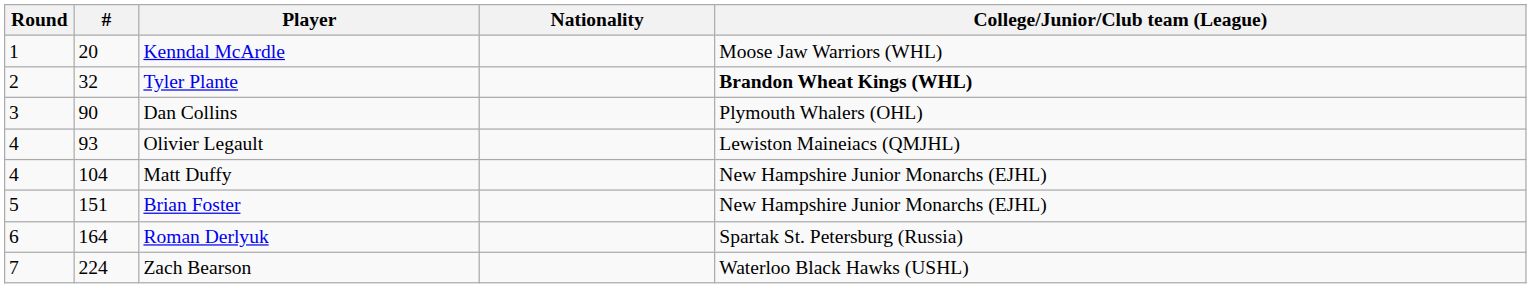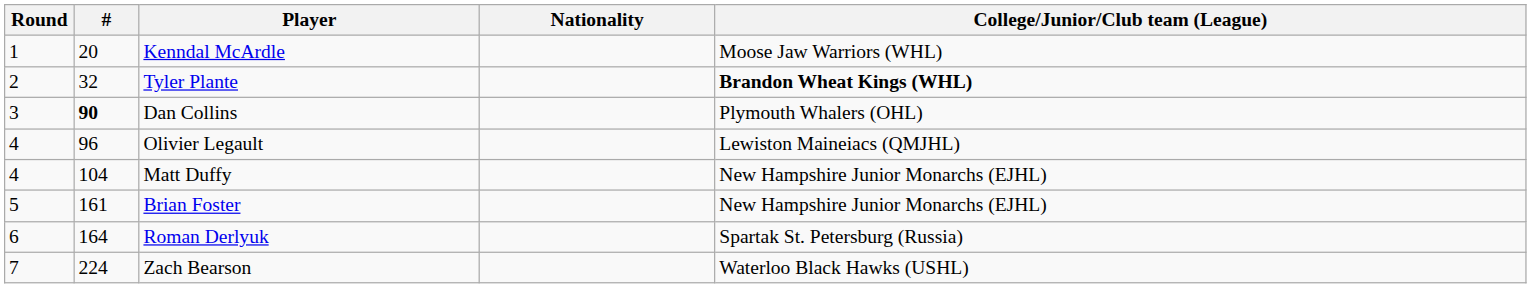Dan Collins | #: normal -> bold
Olivier Legault | #: 93 -> 96
Brian Foster | #: 151 -> 161
